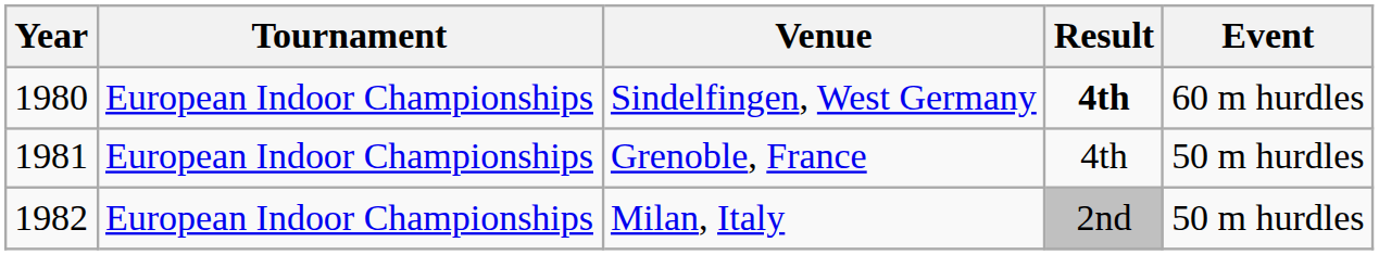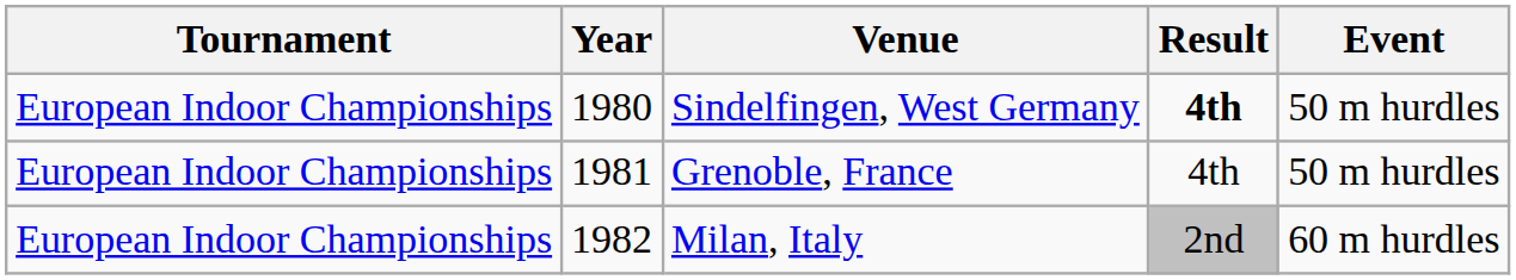columns swapped: Year <-> Tournament
Sindelfingen, West Germany | Event: 60 m hurdles -> 50 m hurdles
Milan, Italy | Event: 50 m hurdles -> 60 m hurdles
